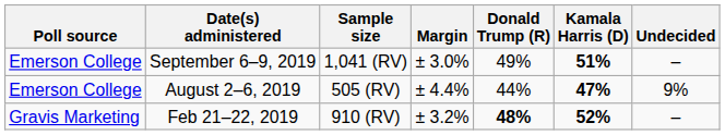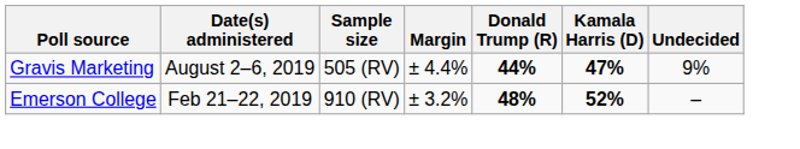- row: Emerson College | September 6–9, 2019 | 1,041 (RV) | ± 3.0% | 49% | 51% | –
August 2–6, 2019 | Poll source: Emerson College -> Gravis Marketing
August 2–6, 2019 | Donald Trump (R): normal -> bold
Feb 21–22, 2019 | Poll source: Gravis Marketing -> Emerson College
